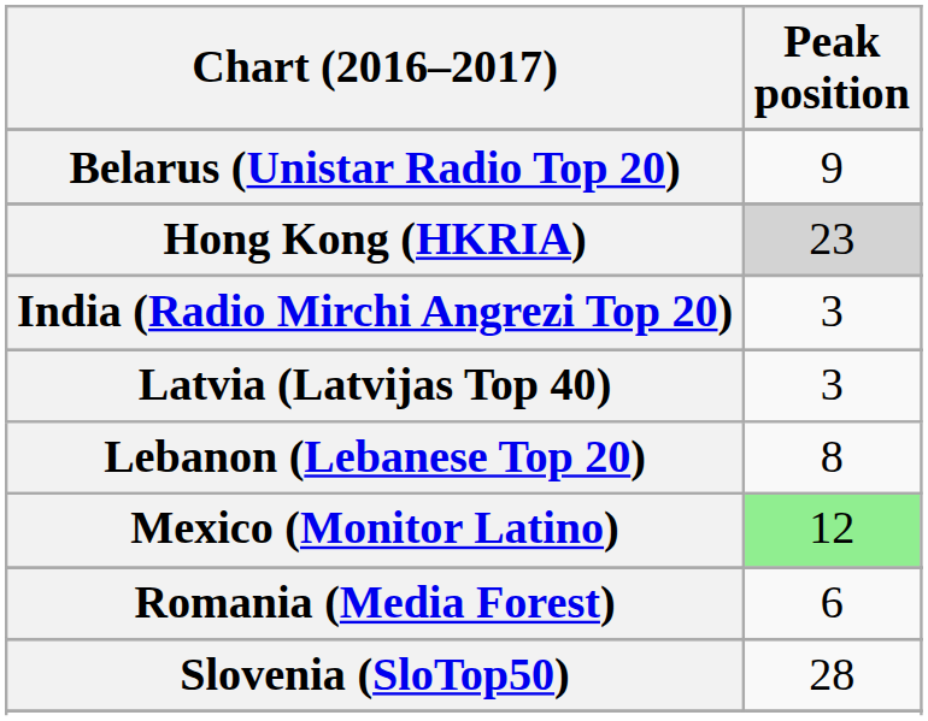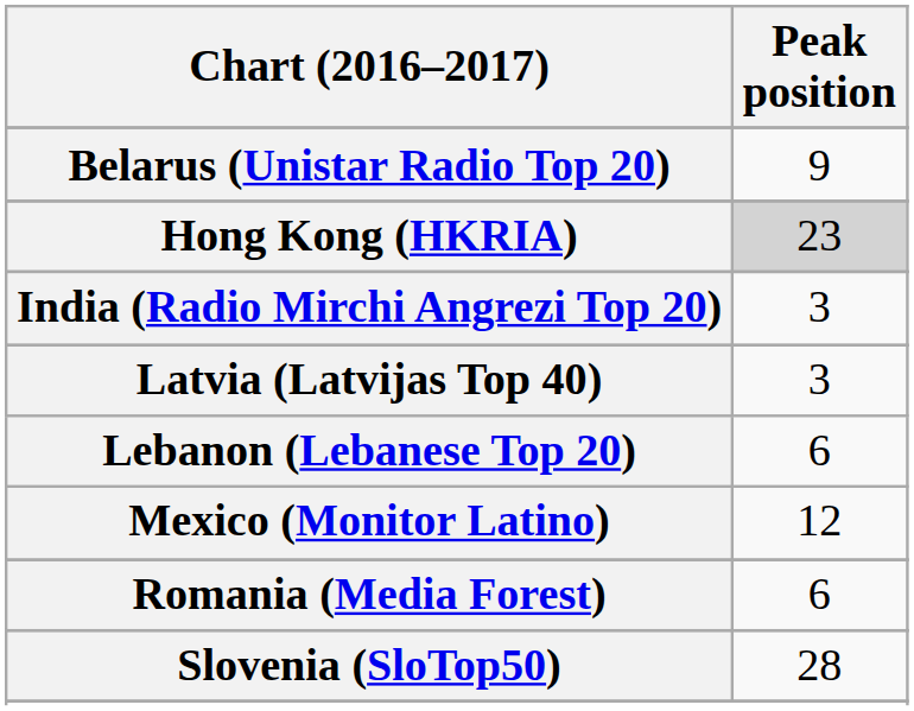Lebanon (Lebanese Top 20) | Peak position: 8 -> 6
Mexico (Monitor Latino) | Peak position: lightgreen background -> no background
